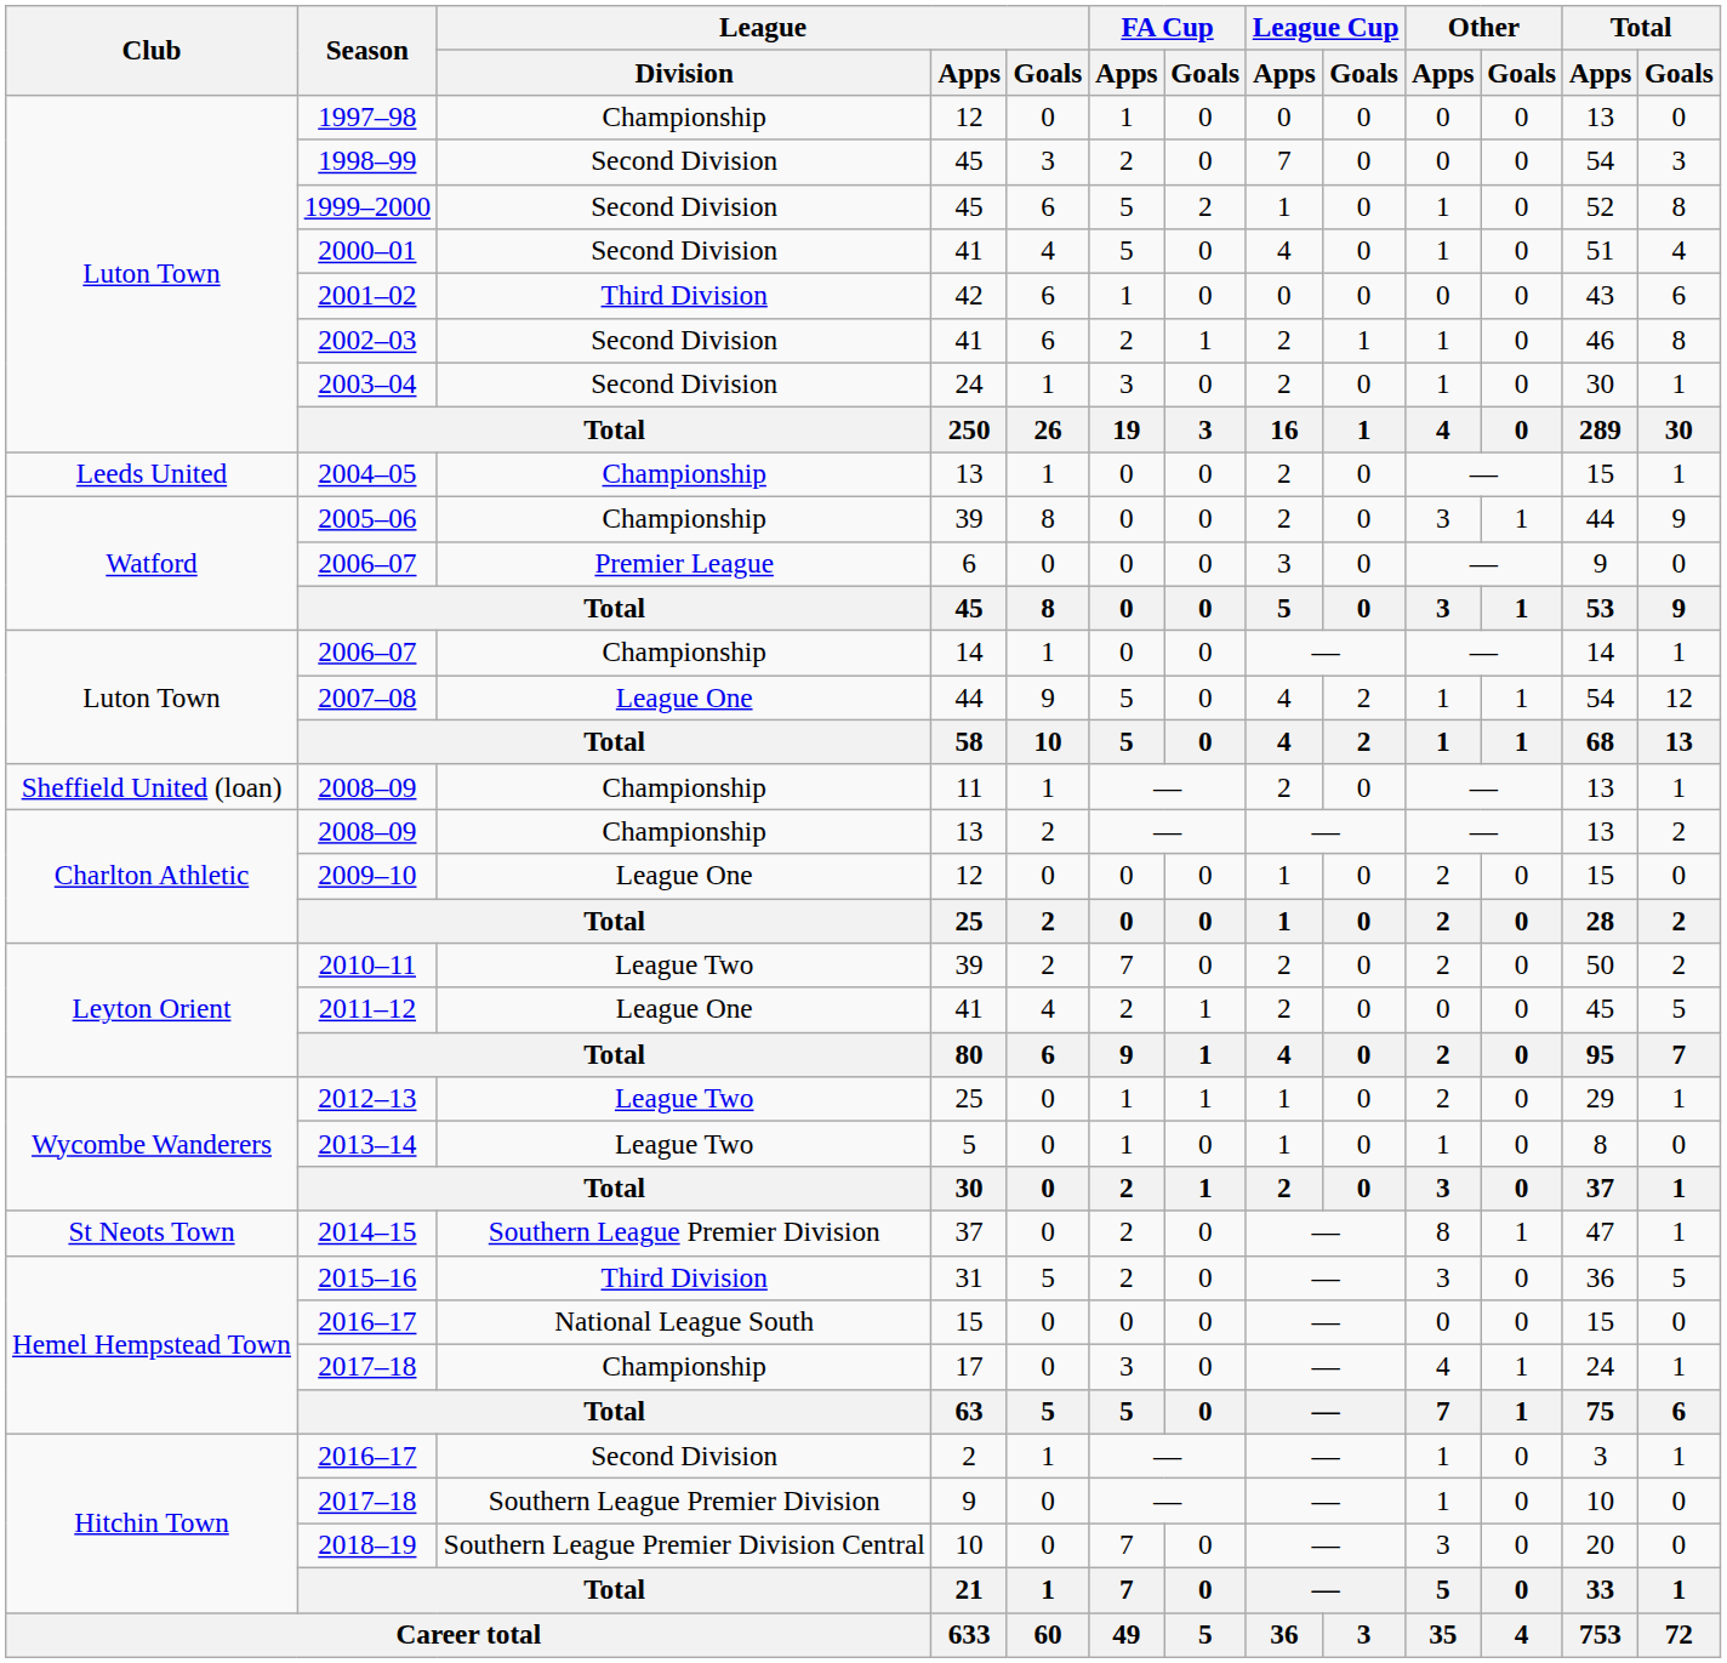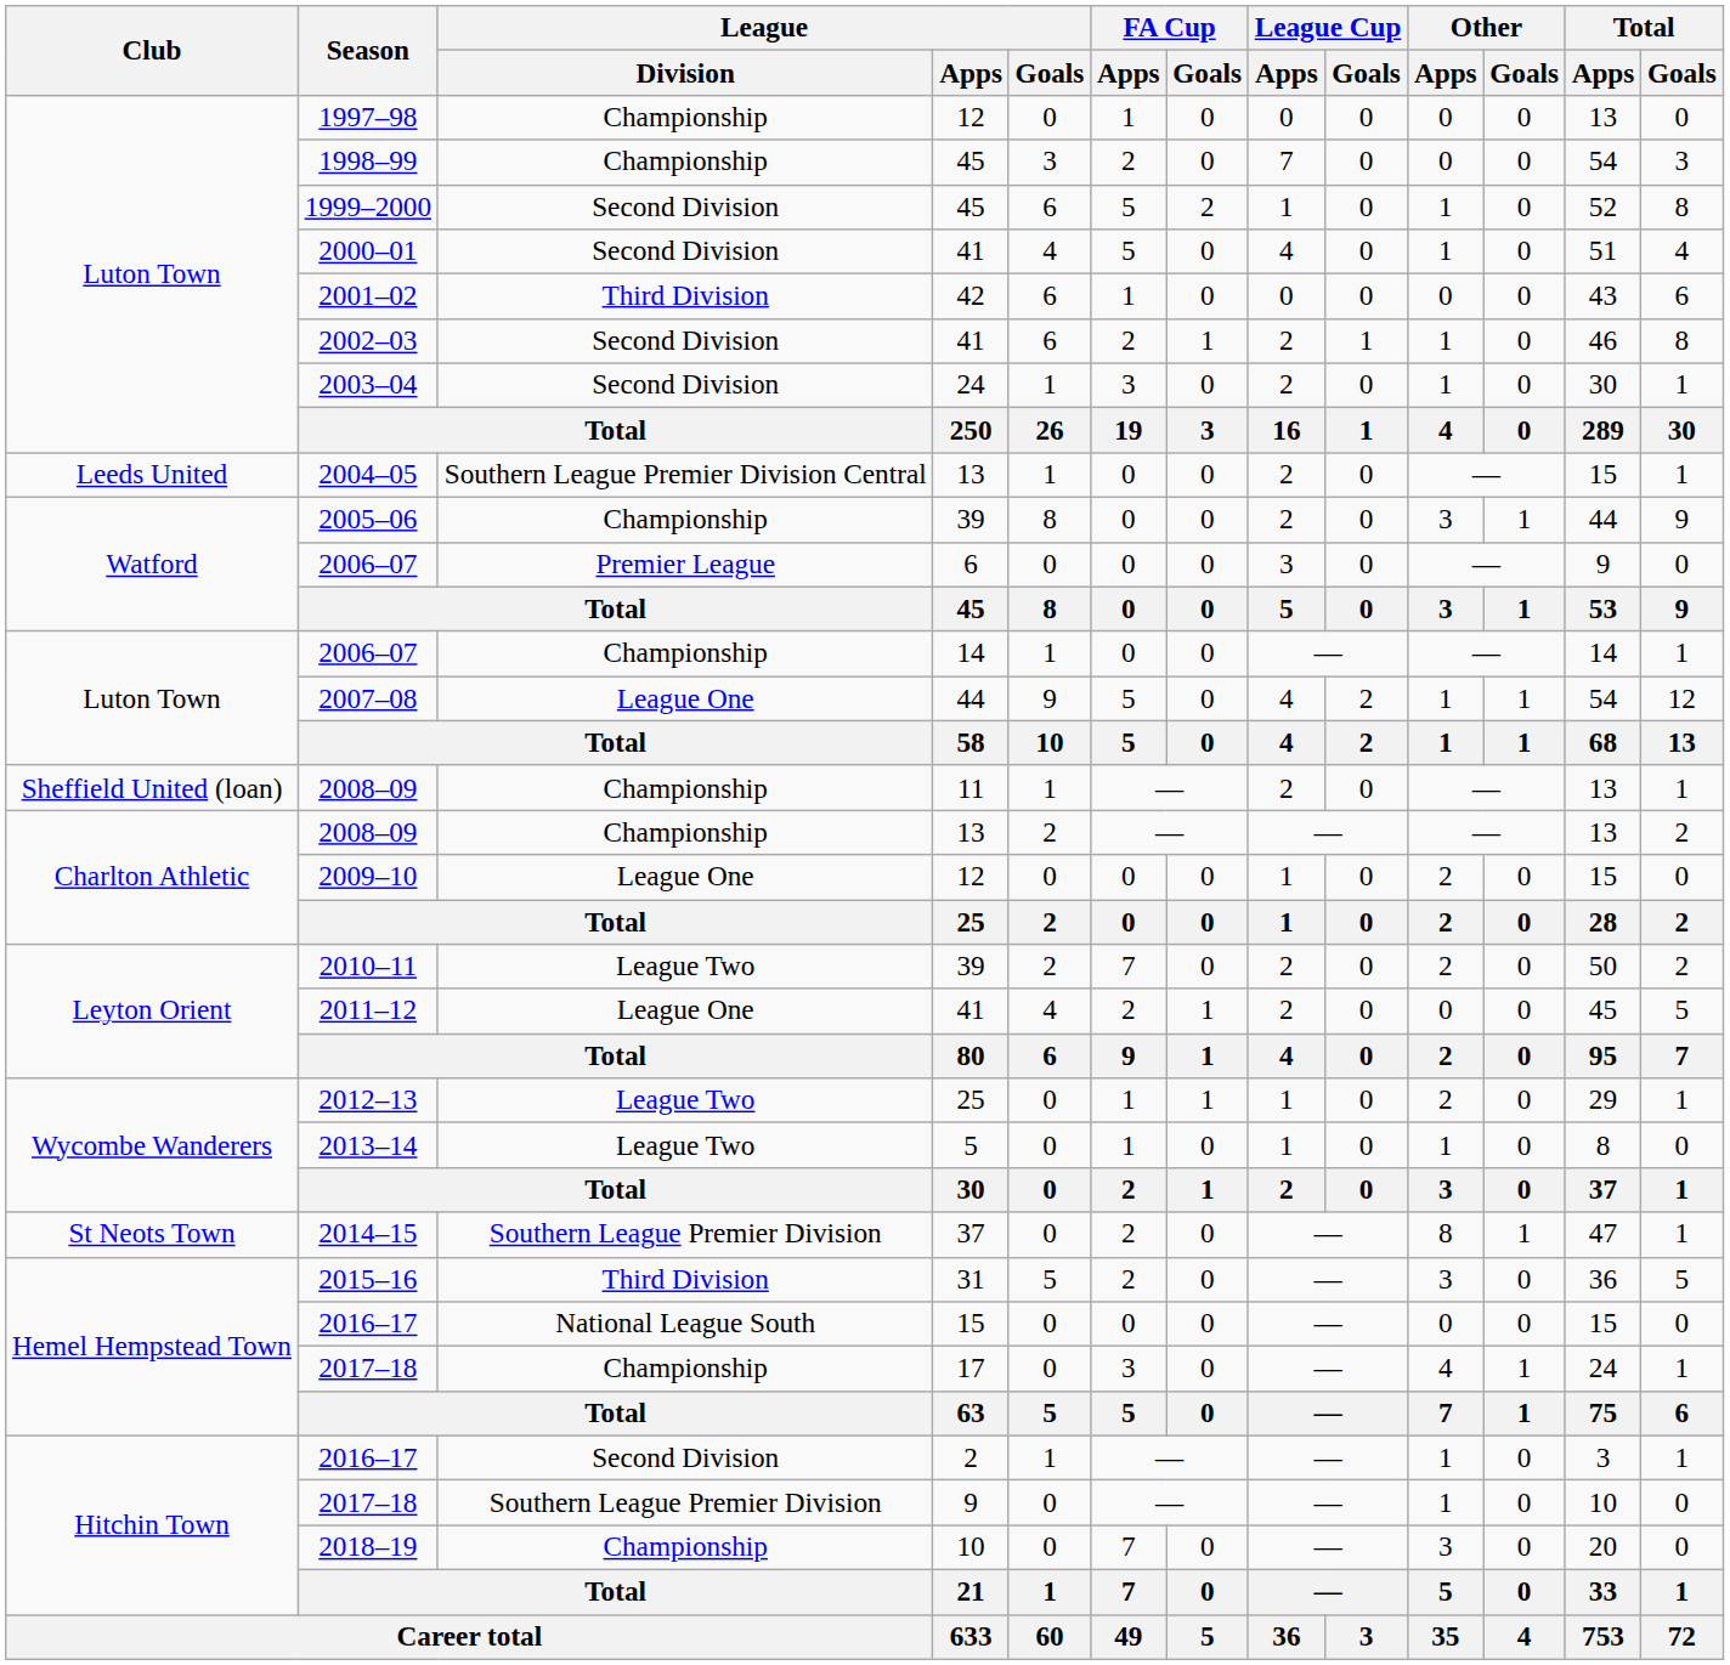1998–99 | League / Division: Second Division -> Championship
2004–05 | League / Division: Championship -> Southern League Premier Division Central
2018–19 | League / Division: Southern League Premier Division Central -> Championship
